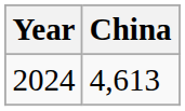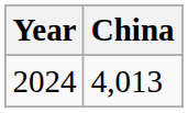2024 | China: 4,613 -> 4,013
